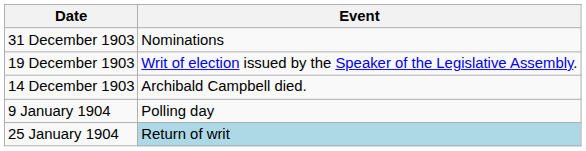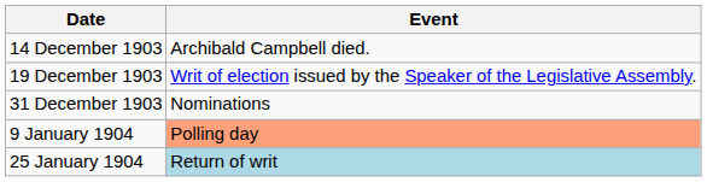rows swapped: 14 December 1903 <-> 31 December 1903
9 January 1904 | Event: no background -> lightsalmon background
